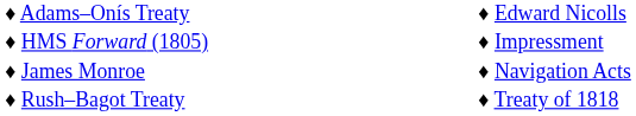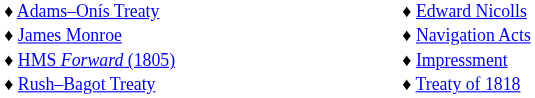rows swapped: ♦ HMS Forward (1805) <-> ♦ James Monroe
